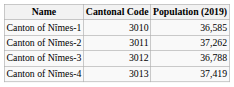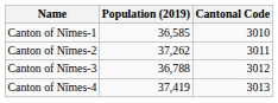columns swapped: Population (2019) <-> Cantonal Code
